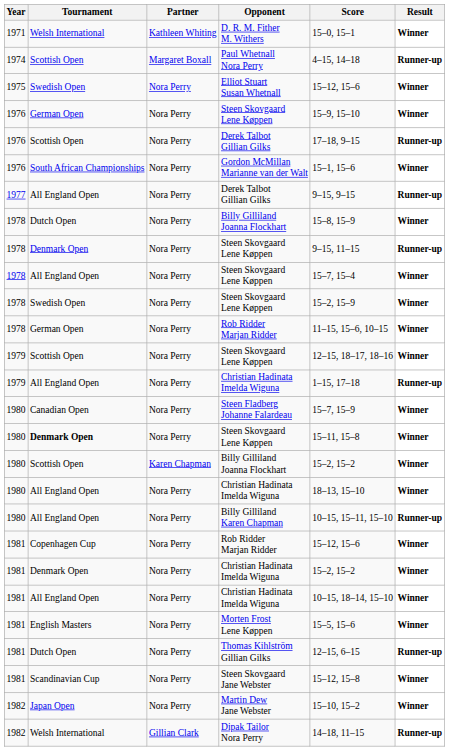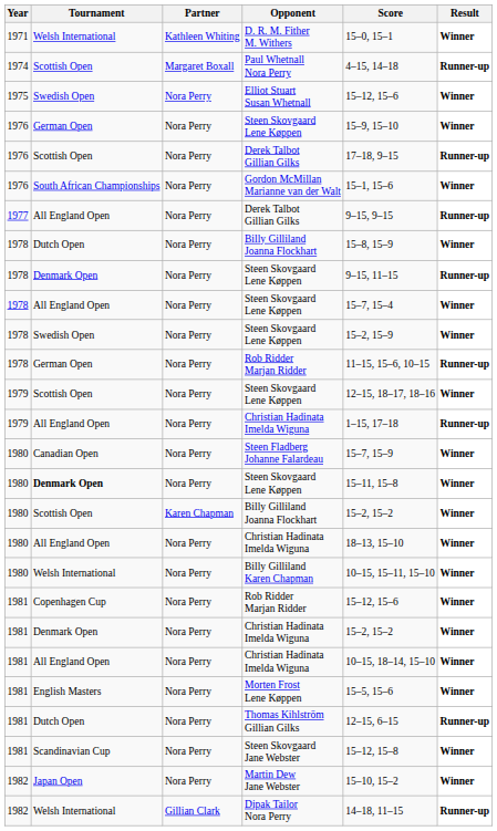1978 / Rob Ridder Marjan Ridder | Result: Winner -> Runner-up
Billy Gilliland Karen Chapman | Tournament: All England Open -> Welsh International
Billy Gilliland Karen Chapman | Result: Runner-up -> Winner
